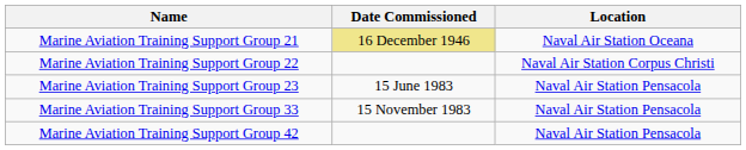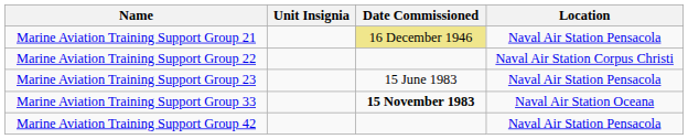+ column: Unit Insignia
Marine Aviation Training Support Group 21 | Location: Naval Air Station Oceana -> Naval Air Station Pensacola
Marine Aviation Training Support Group 33 | Date Commissioned: normal -> bold
Marine Aviation Training Support Group 33 | Location: Naval Air Station Pensacola -> Naval Air Station Oceana
